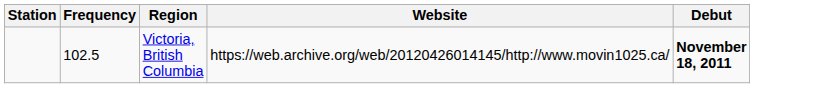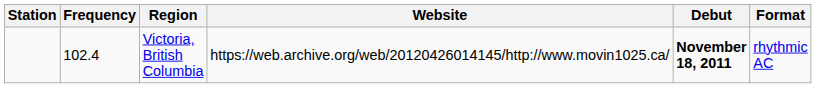+ column: Format | rhythmic AC
Victoria, British Columbia | Frequency: 102.5 -> 102.4
